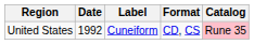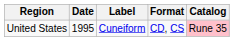United States | Date: 1992 -> 1995
